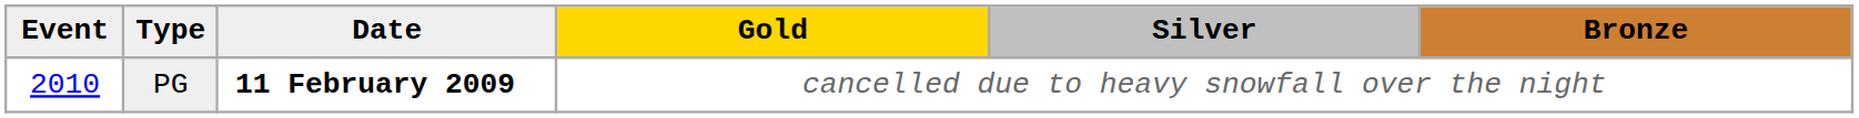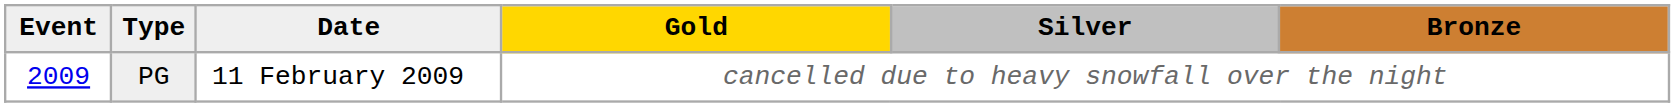PG | Event: 2010 -> 2009
PG | Date: bold -> normal
